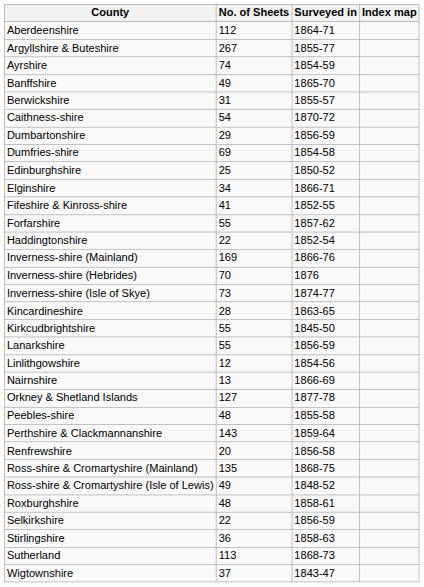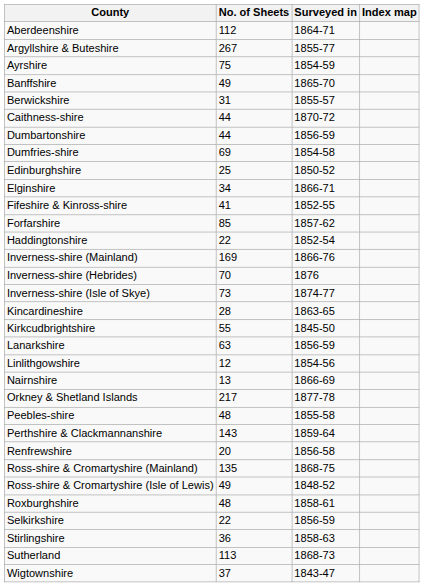Ayrshire | No. of Sheets: 74 -> 75
Caithness-shire | No. of Sheets: 54 -> 44
Dumbartonshire | No. of Sheets: 29 -> 44
Forfarshire | No. of Sheets: 55 -> 85
Lanarkshire | No. of Sheets: 55 -> 63
Orkney & Shetland Islands | No. of Sheets: 127 -> 217
